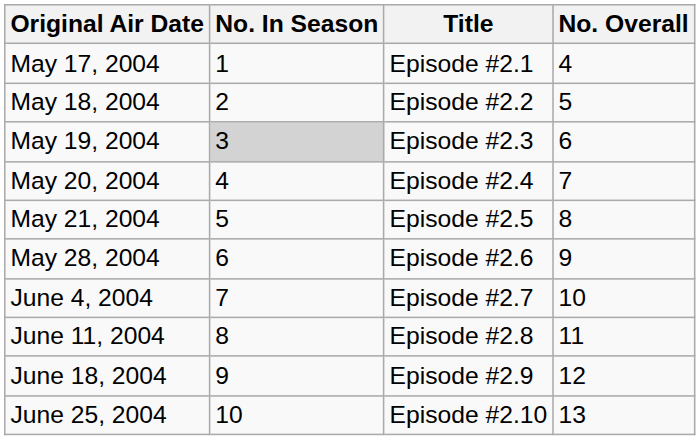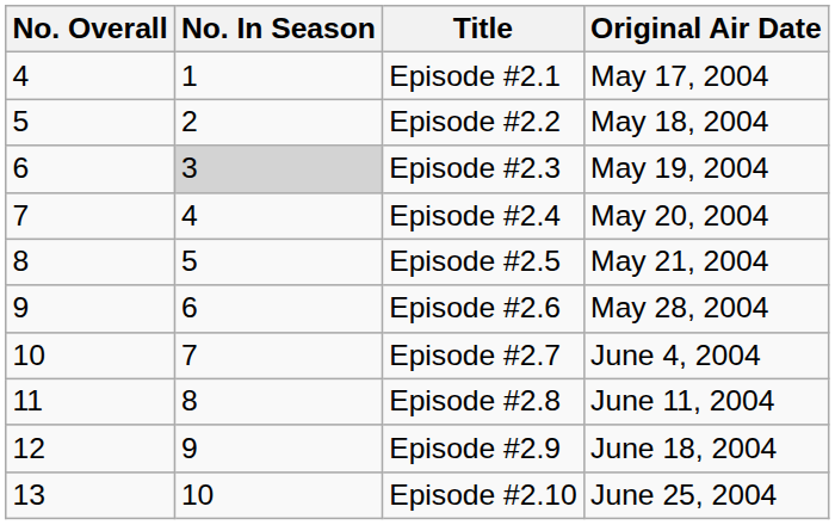columns swapped: No. Overall <-> Original Air Date
